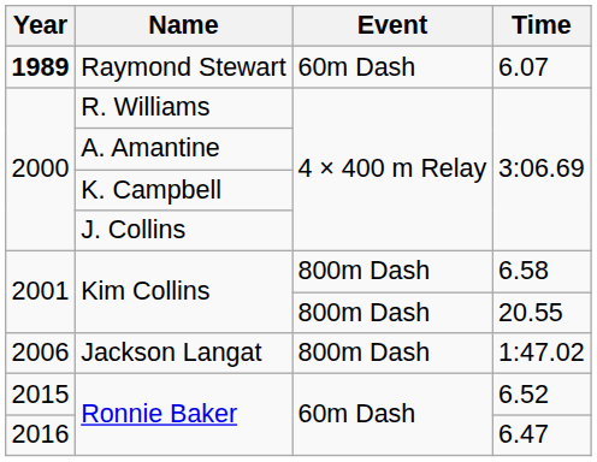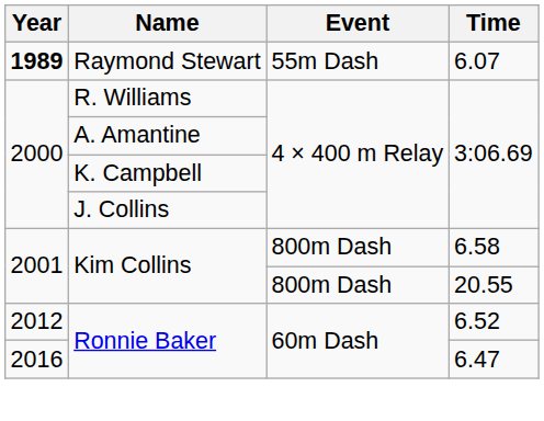Raymond Stewart | Event: 60m Dash -> 55m Dash
- row: 2006 | Jackson Langat | 800m Dash | 1:47.02
Ronnie Baker / 6.52 | Year: 2015 -> 2012
